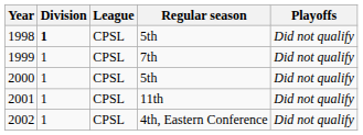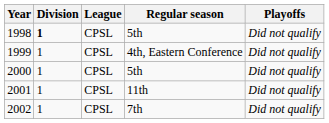1999 | Regular season: 7th -> 4th, Eastern Conference
2002 | Regular season: 4th, Eastern Conference -> 7th
